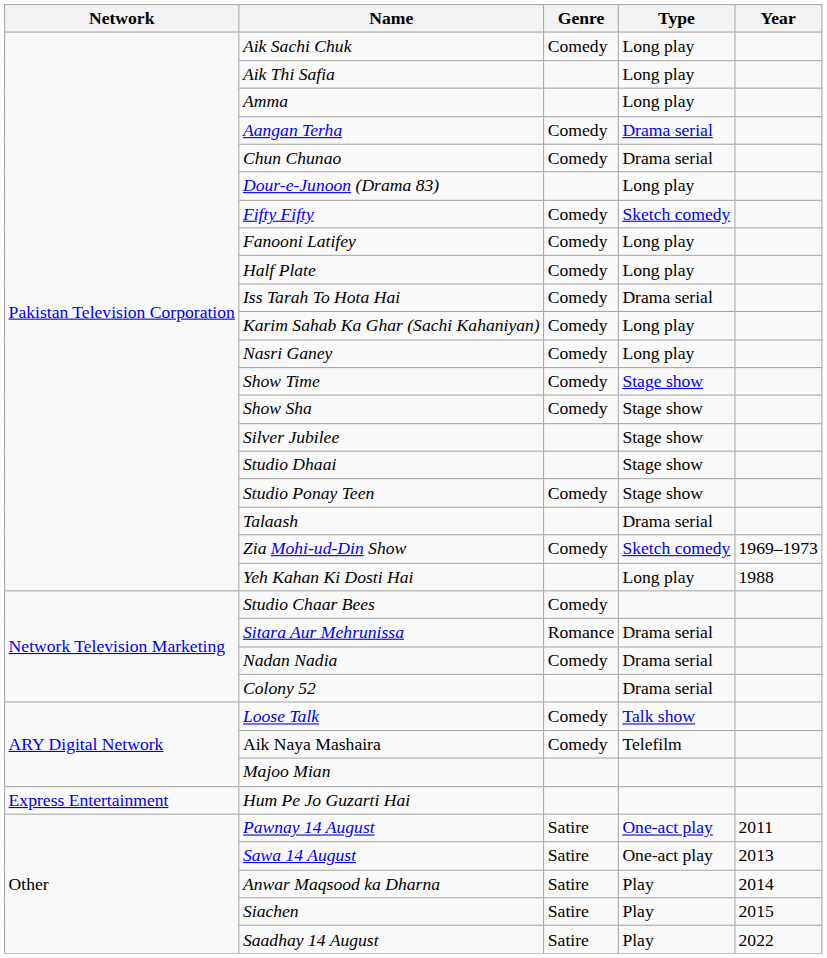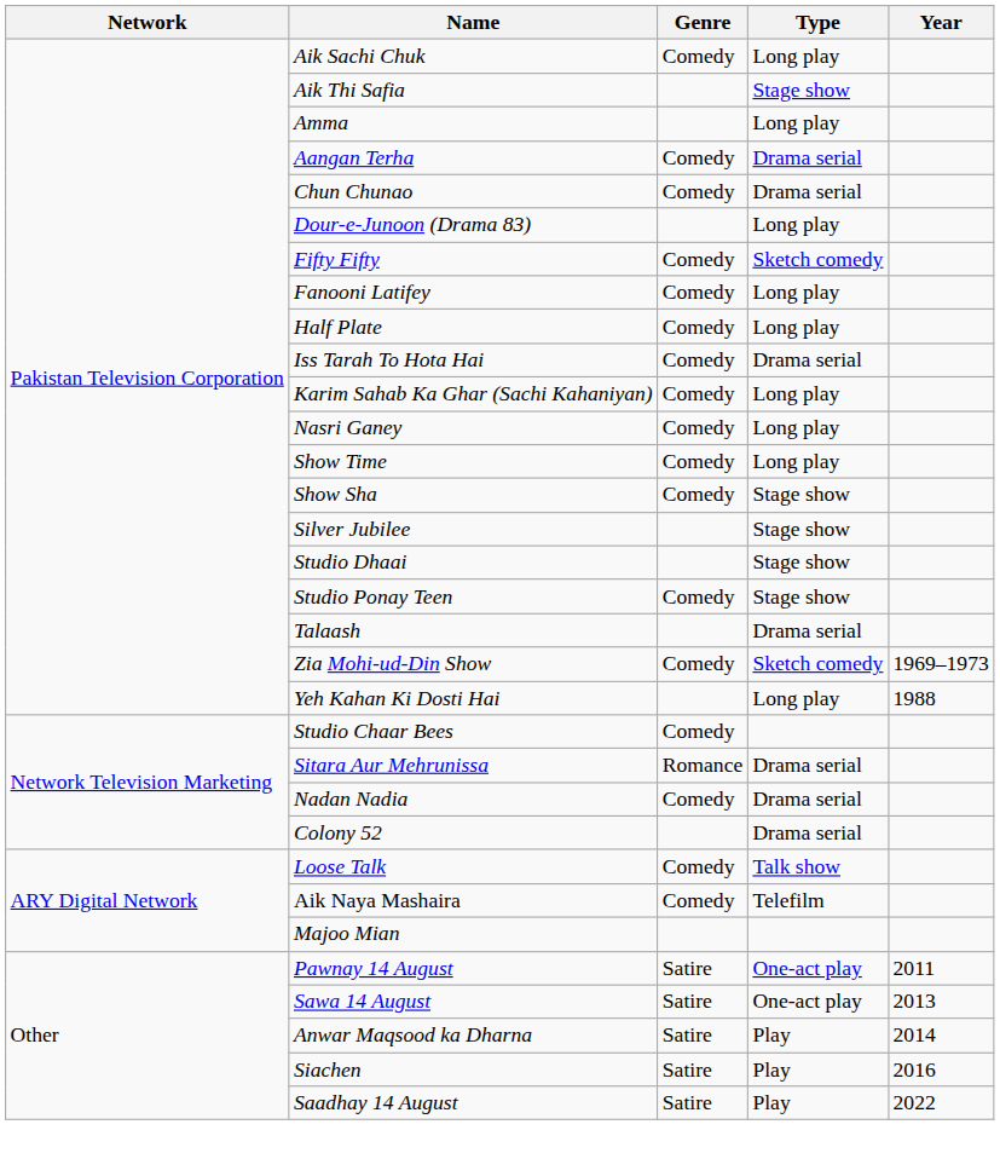Aik Thi Safia | Type: Long play -> Stage show
Show Time | Type: Stage show -> Long play
- row: Express Entertainment | Hum Pe Jo Guzarti Hai
Siachen | Year: 2015 -> 2016
